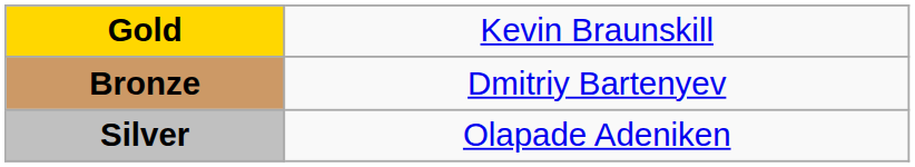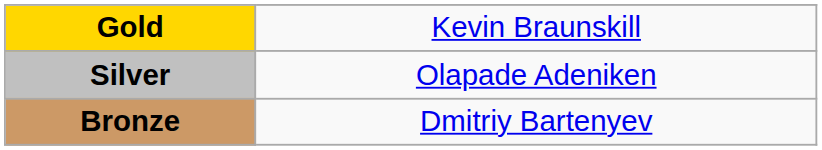rows swapped: Silver <-> Bronze
